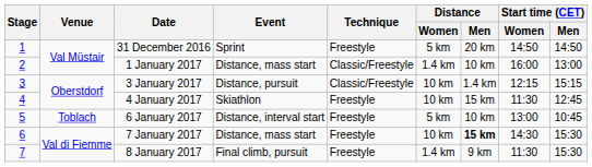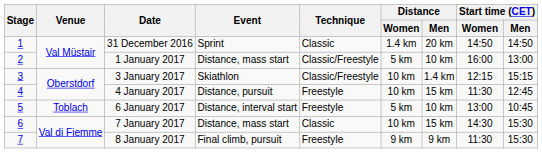31 December 2016 | Technique: Freestyle -> Classic
31 December 2016 | Distance / Women: 5 km -> 1.4 km
1 January 2017 | Distance / Women: 1.4 km -> 5 km
3 January 2017 | Event: Distance, pursuit -> Skiathlon
4 January 2017 | Event: Skiathlon -> Distance, pursuit
7 January 2017 | Technique: Freestyle -> Classic
7 January 2017 | Distance / Men: bold -> normal
8 January 2017 | Distance / Women: 1.4 km -> 9 km
